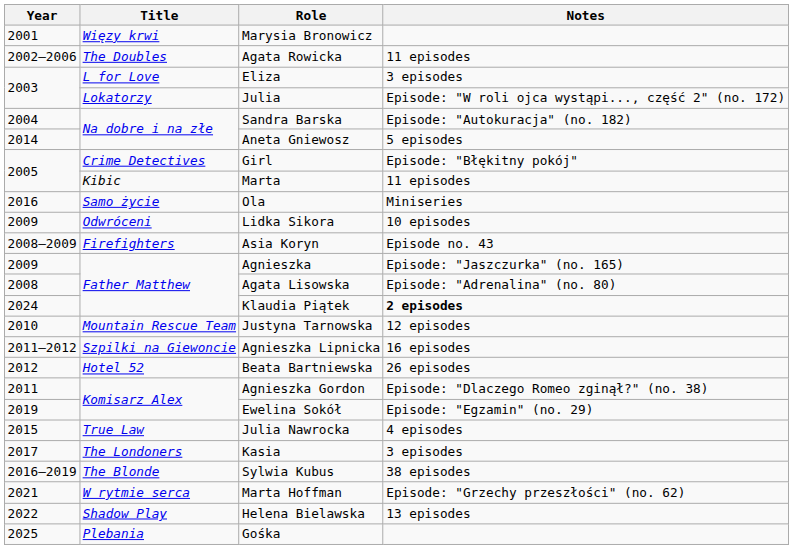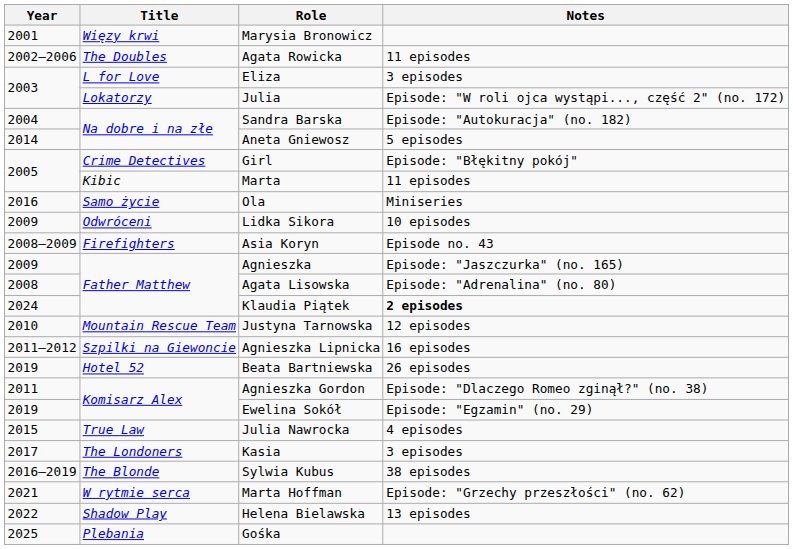Beata Bartniewska | Year: 2012 -> 2019
